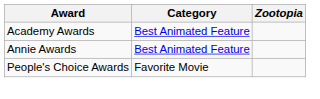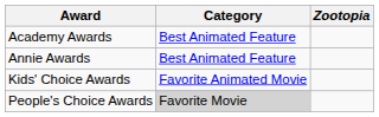+ row: Kids' Choice Awards | Favorite Animated Movie
People's Choice Awards | Category: no background -> lightgrey background
